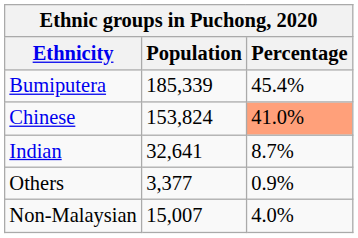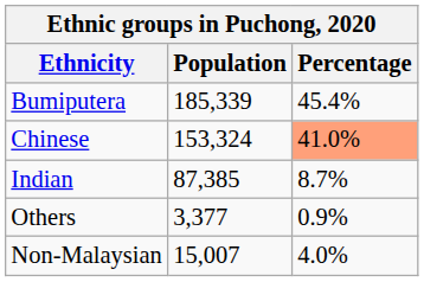Chinese | Population: 153,824 -> 153,324
Indian | Population: 32,641 -> 87,385
